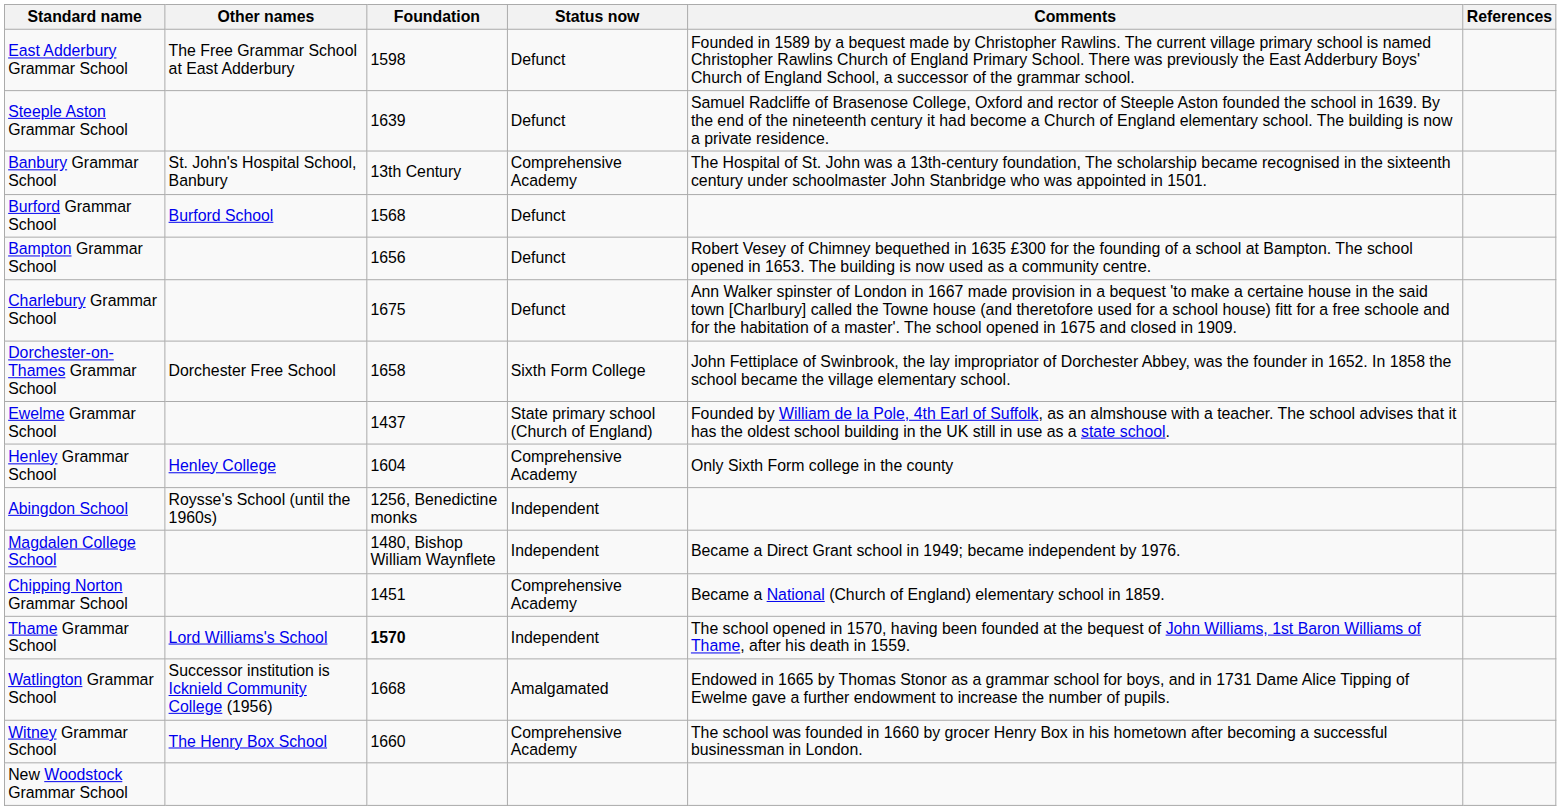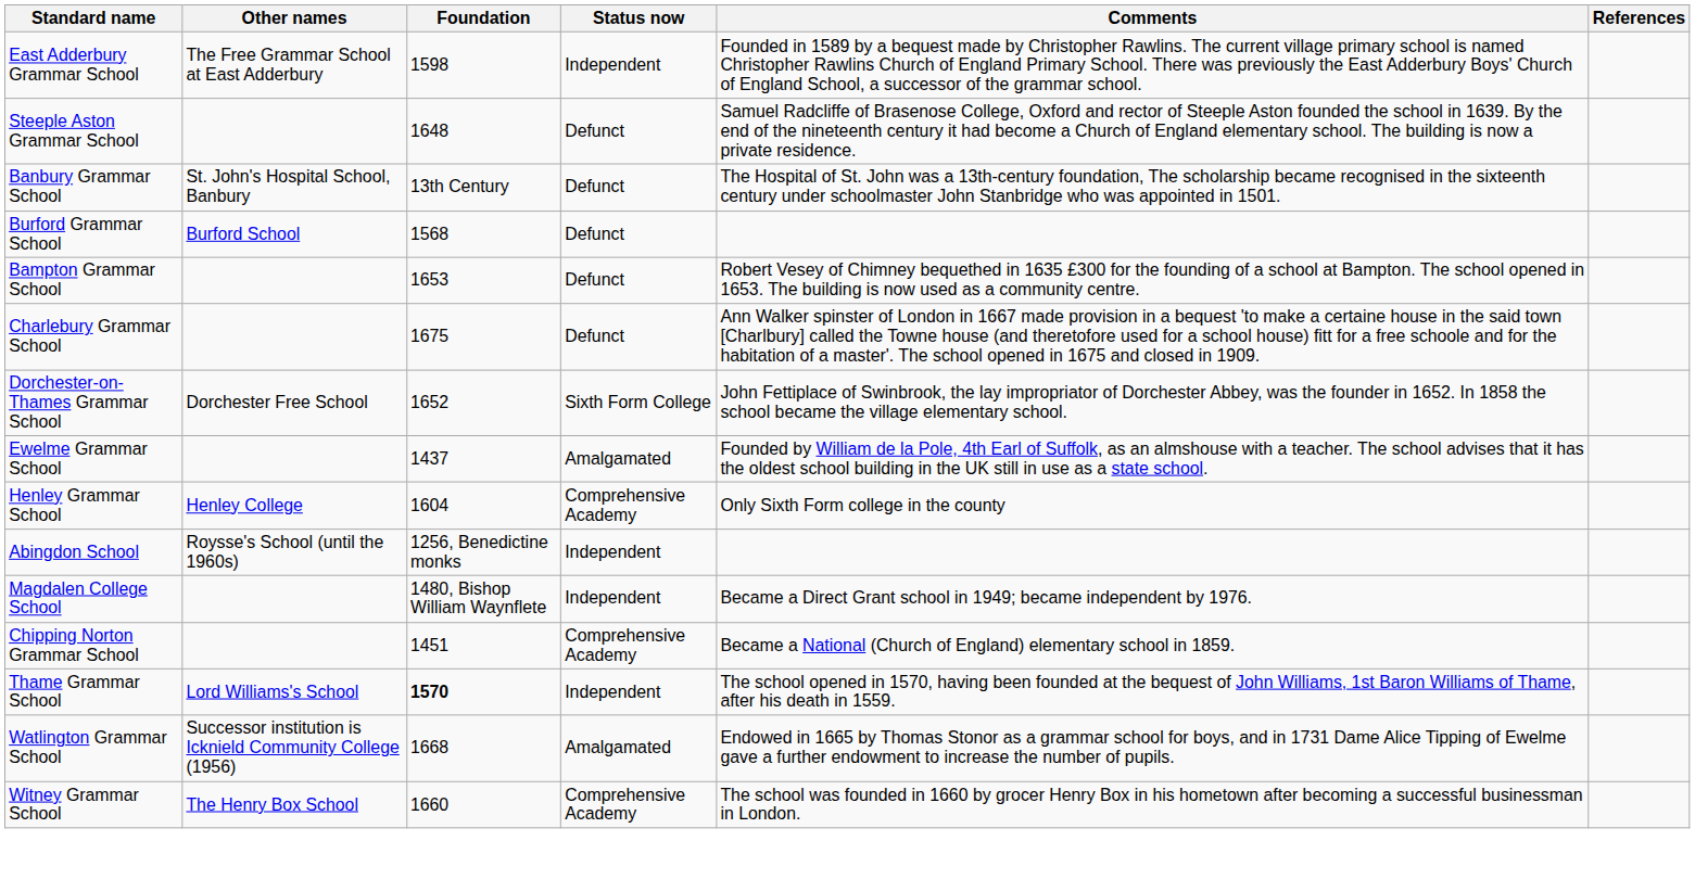East Adderbury Grammar School | Status now: Defunct -> Independent
Steeple Aston Grammar School | Foundation: 1639 -> 1648
Banbury Grammar School | Status now: Comprehensive Academy -> Defunct
Bampton Grammar School | Foundation: 1656 -> 1653
Dorchester-on-Thames Grammar School | Foundation: 1658 -> 1652
Ewelme Grammar School | Status now: State primary school (Church of England) -> Amalgamated
- row: New Woodstock Grammar School
